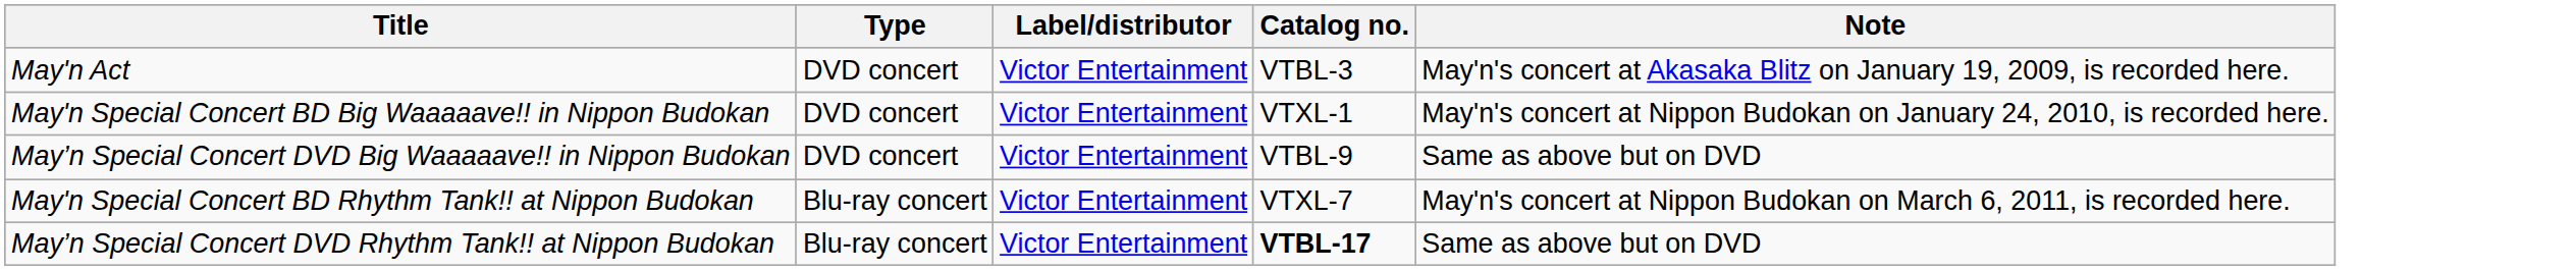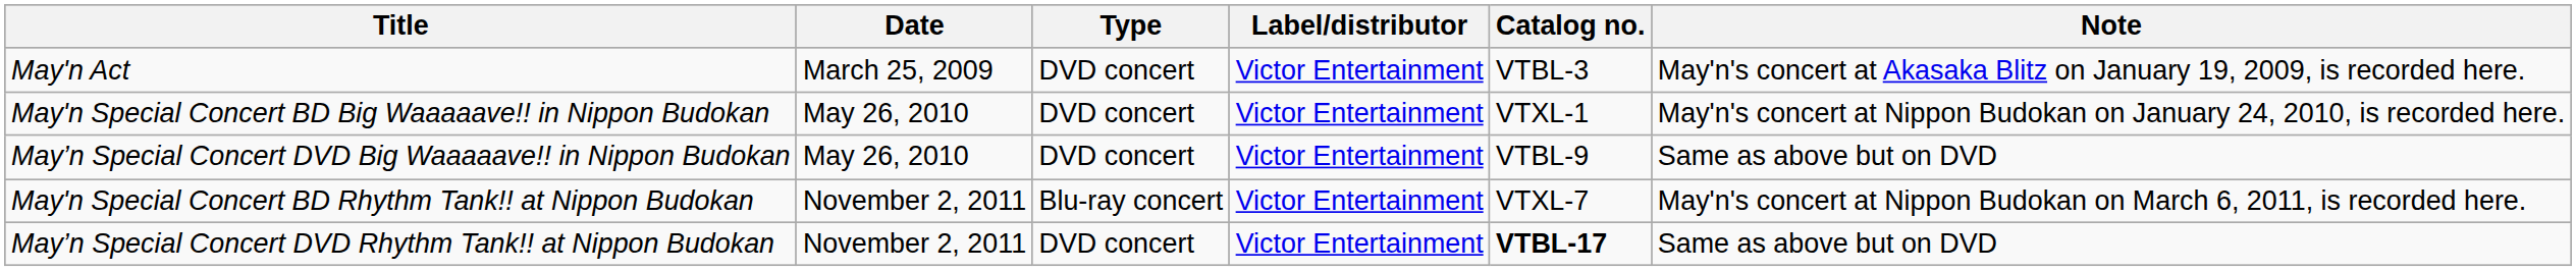+ column: Date | March 25, 2009 | May 26, 2010 | May 26, 2010 | November 2, 2011 | November 2, 2011
May’n Special Concert DVD Rhythm Tank!! at Nippon Budokan | Type: Blu-ray concert -> DVD concert
